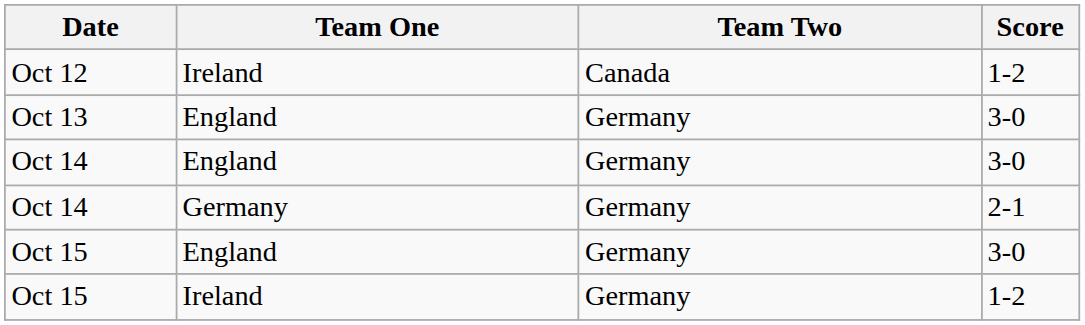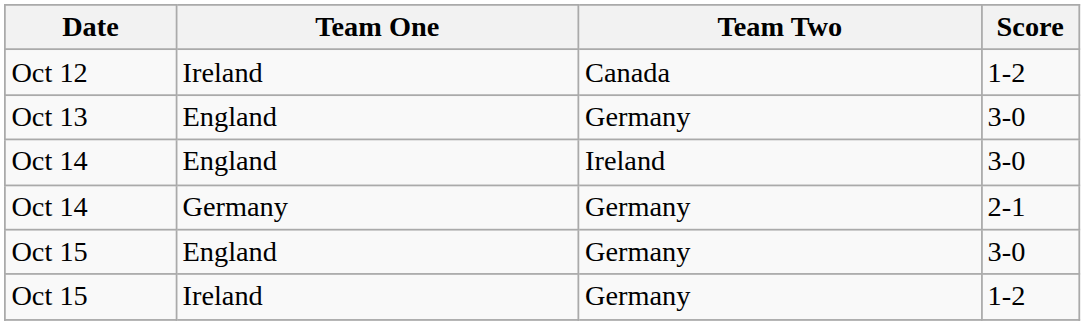Oct 14 / England | Team Two: Germany -> Ireland
